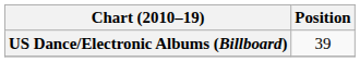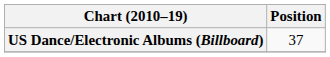US Dance/Electronic Albums (Billboard) | Position: 39 -> 37
